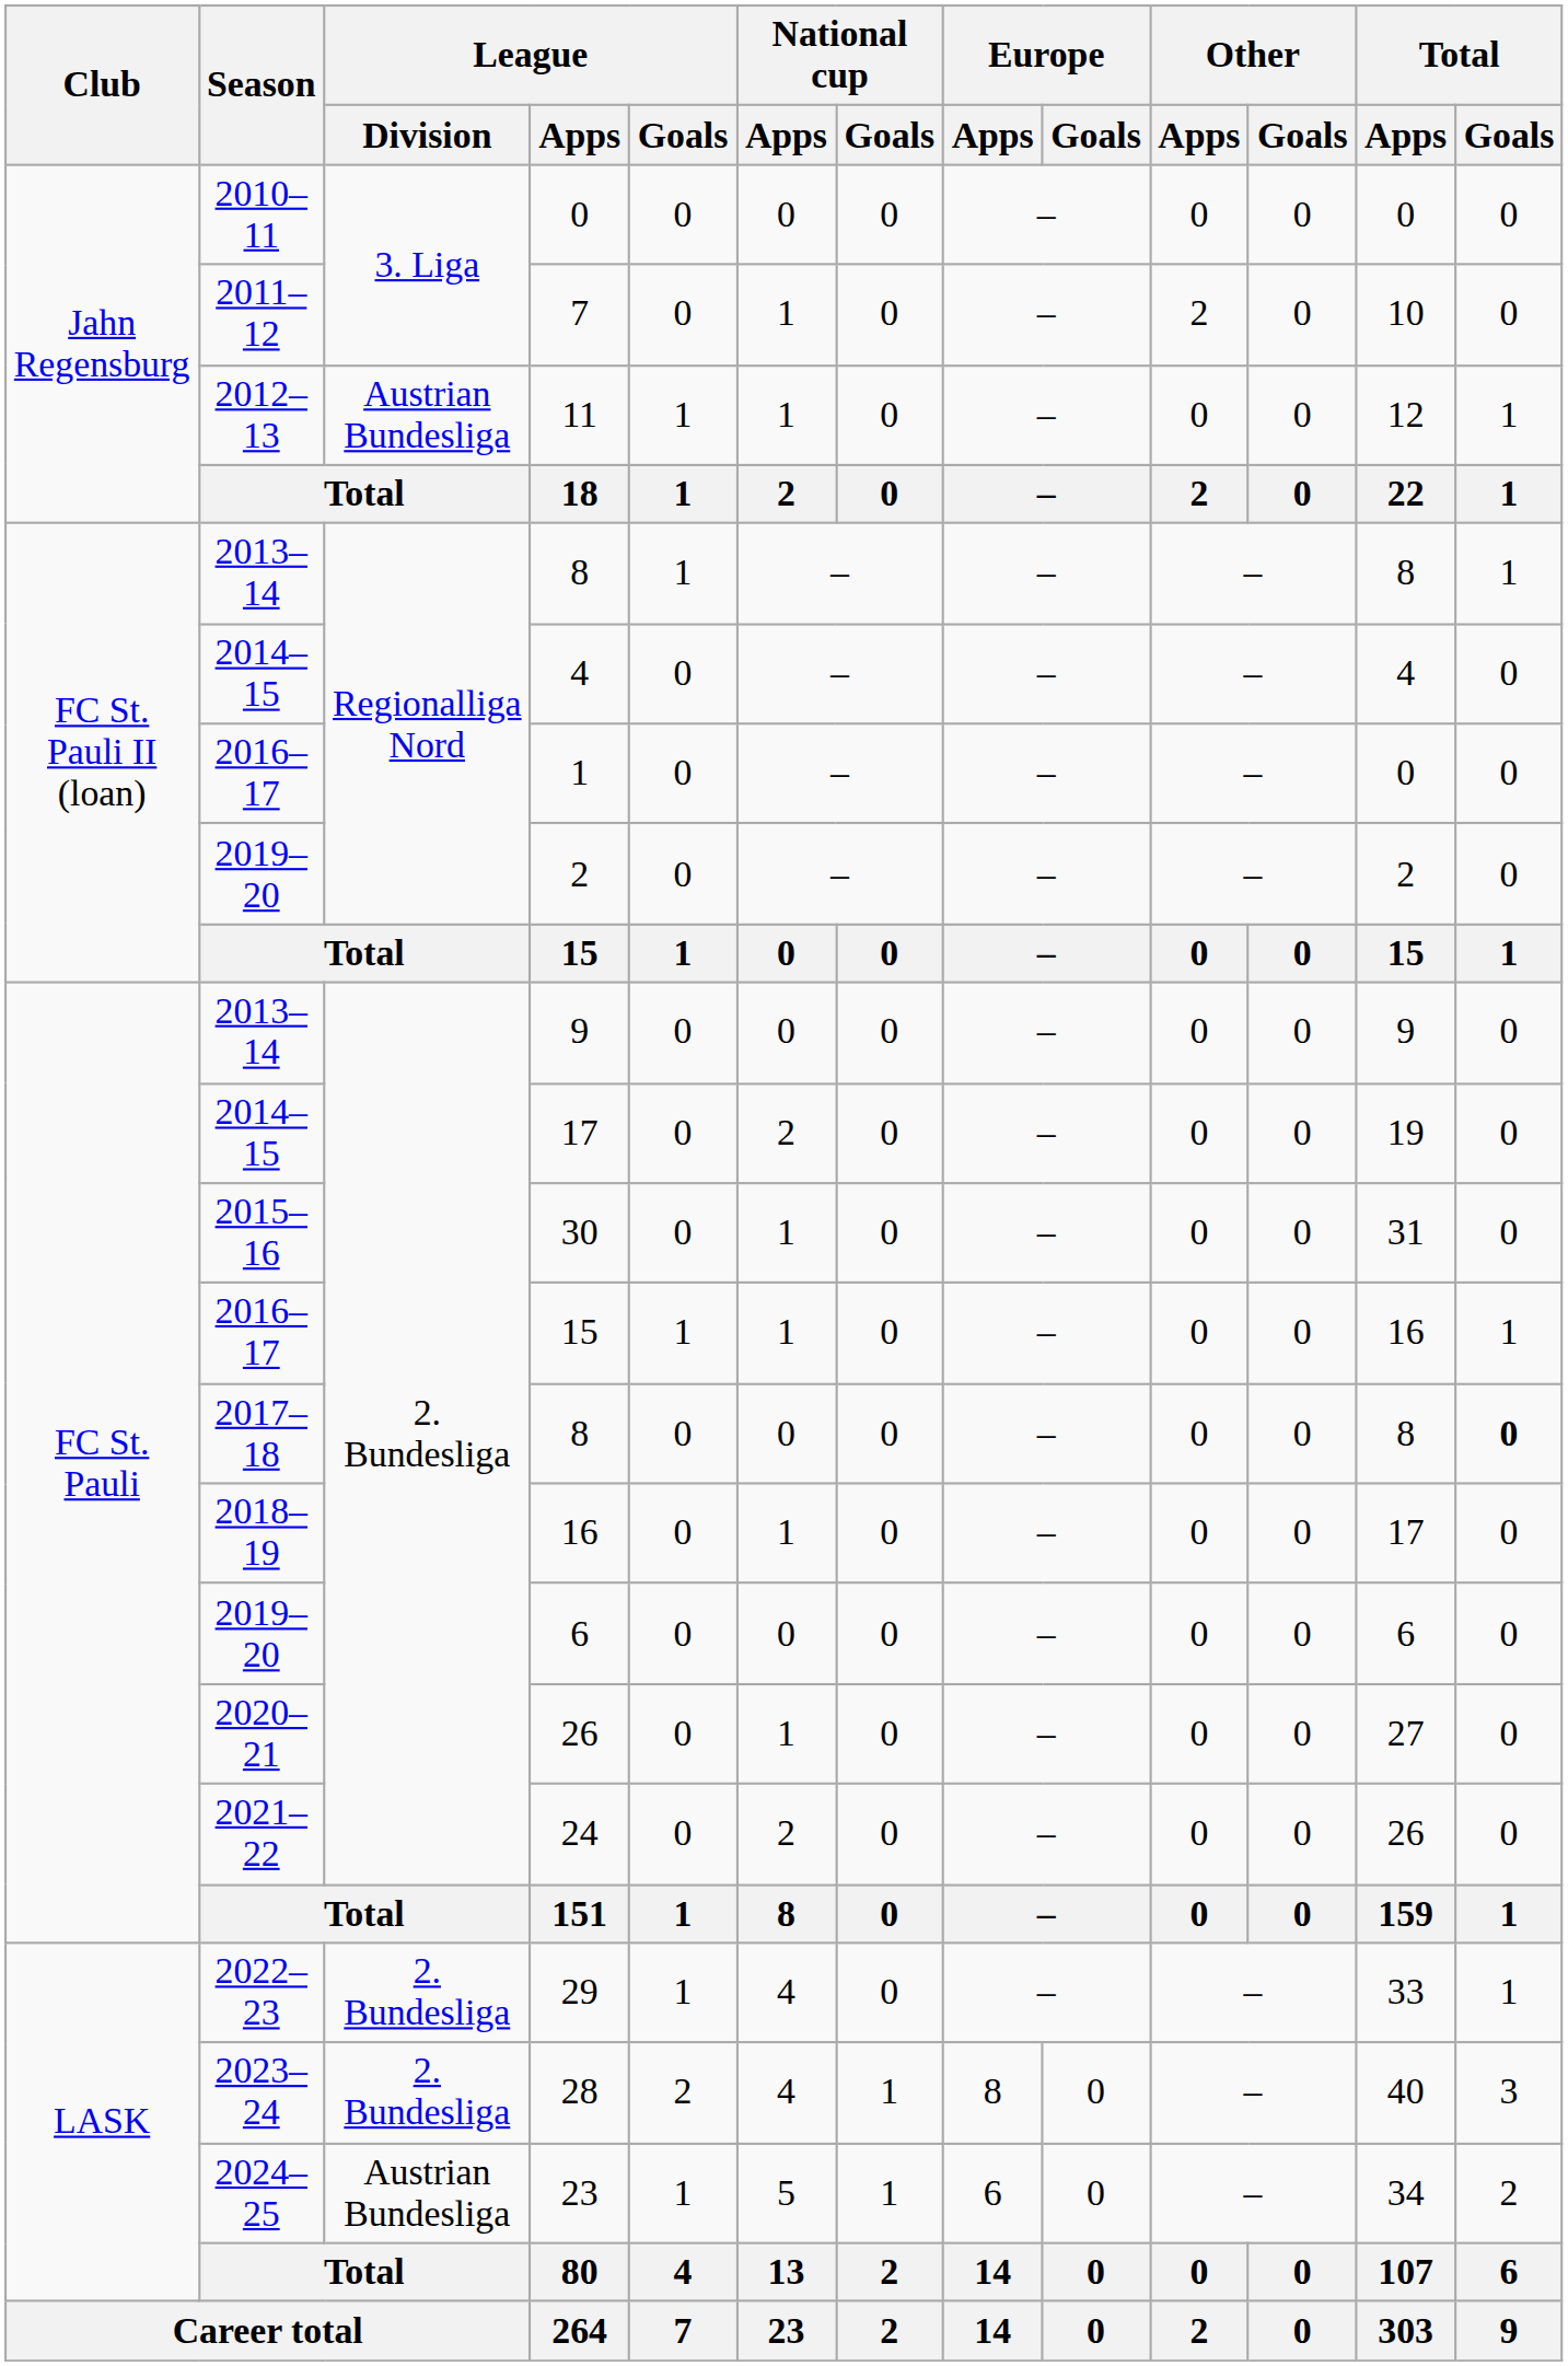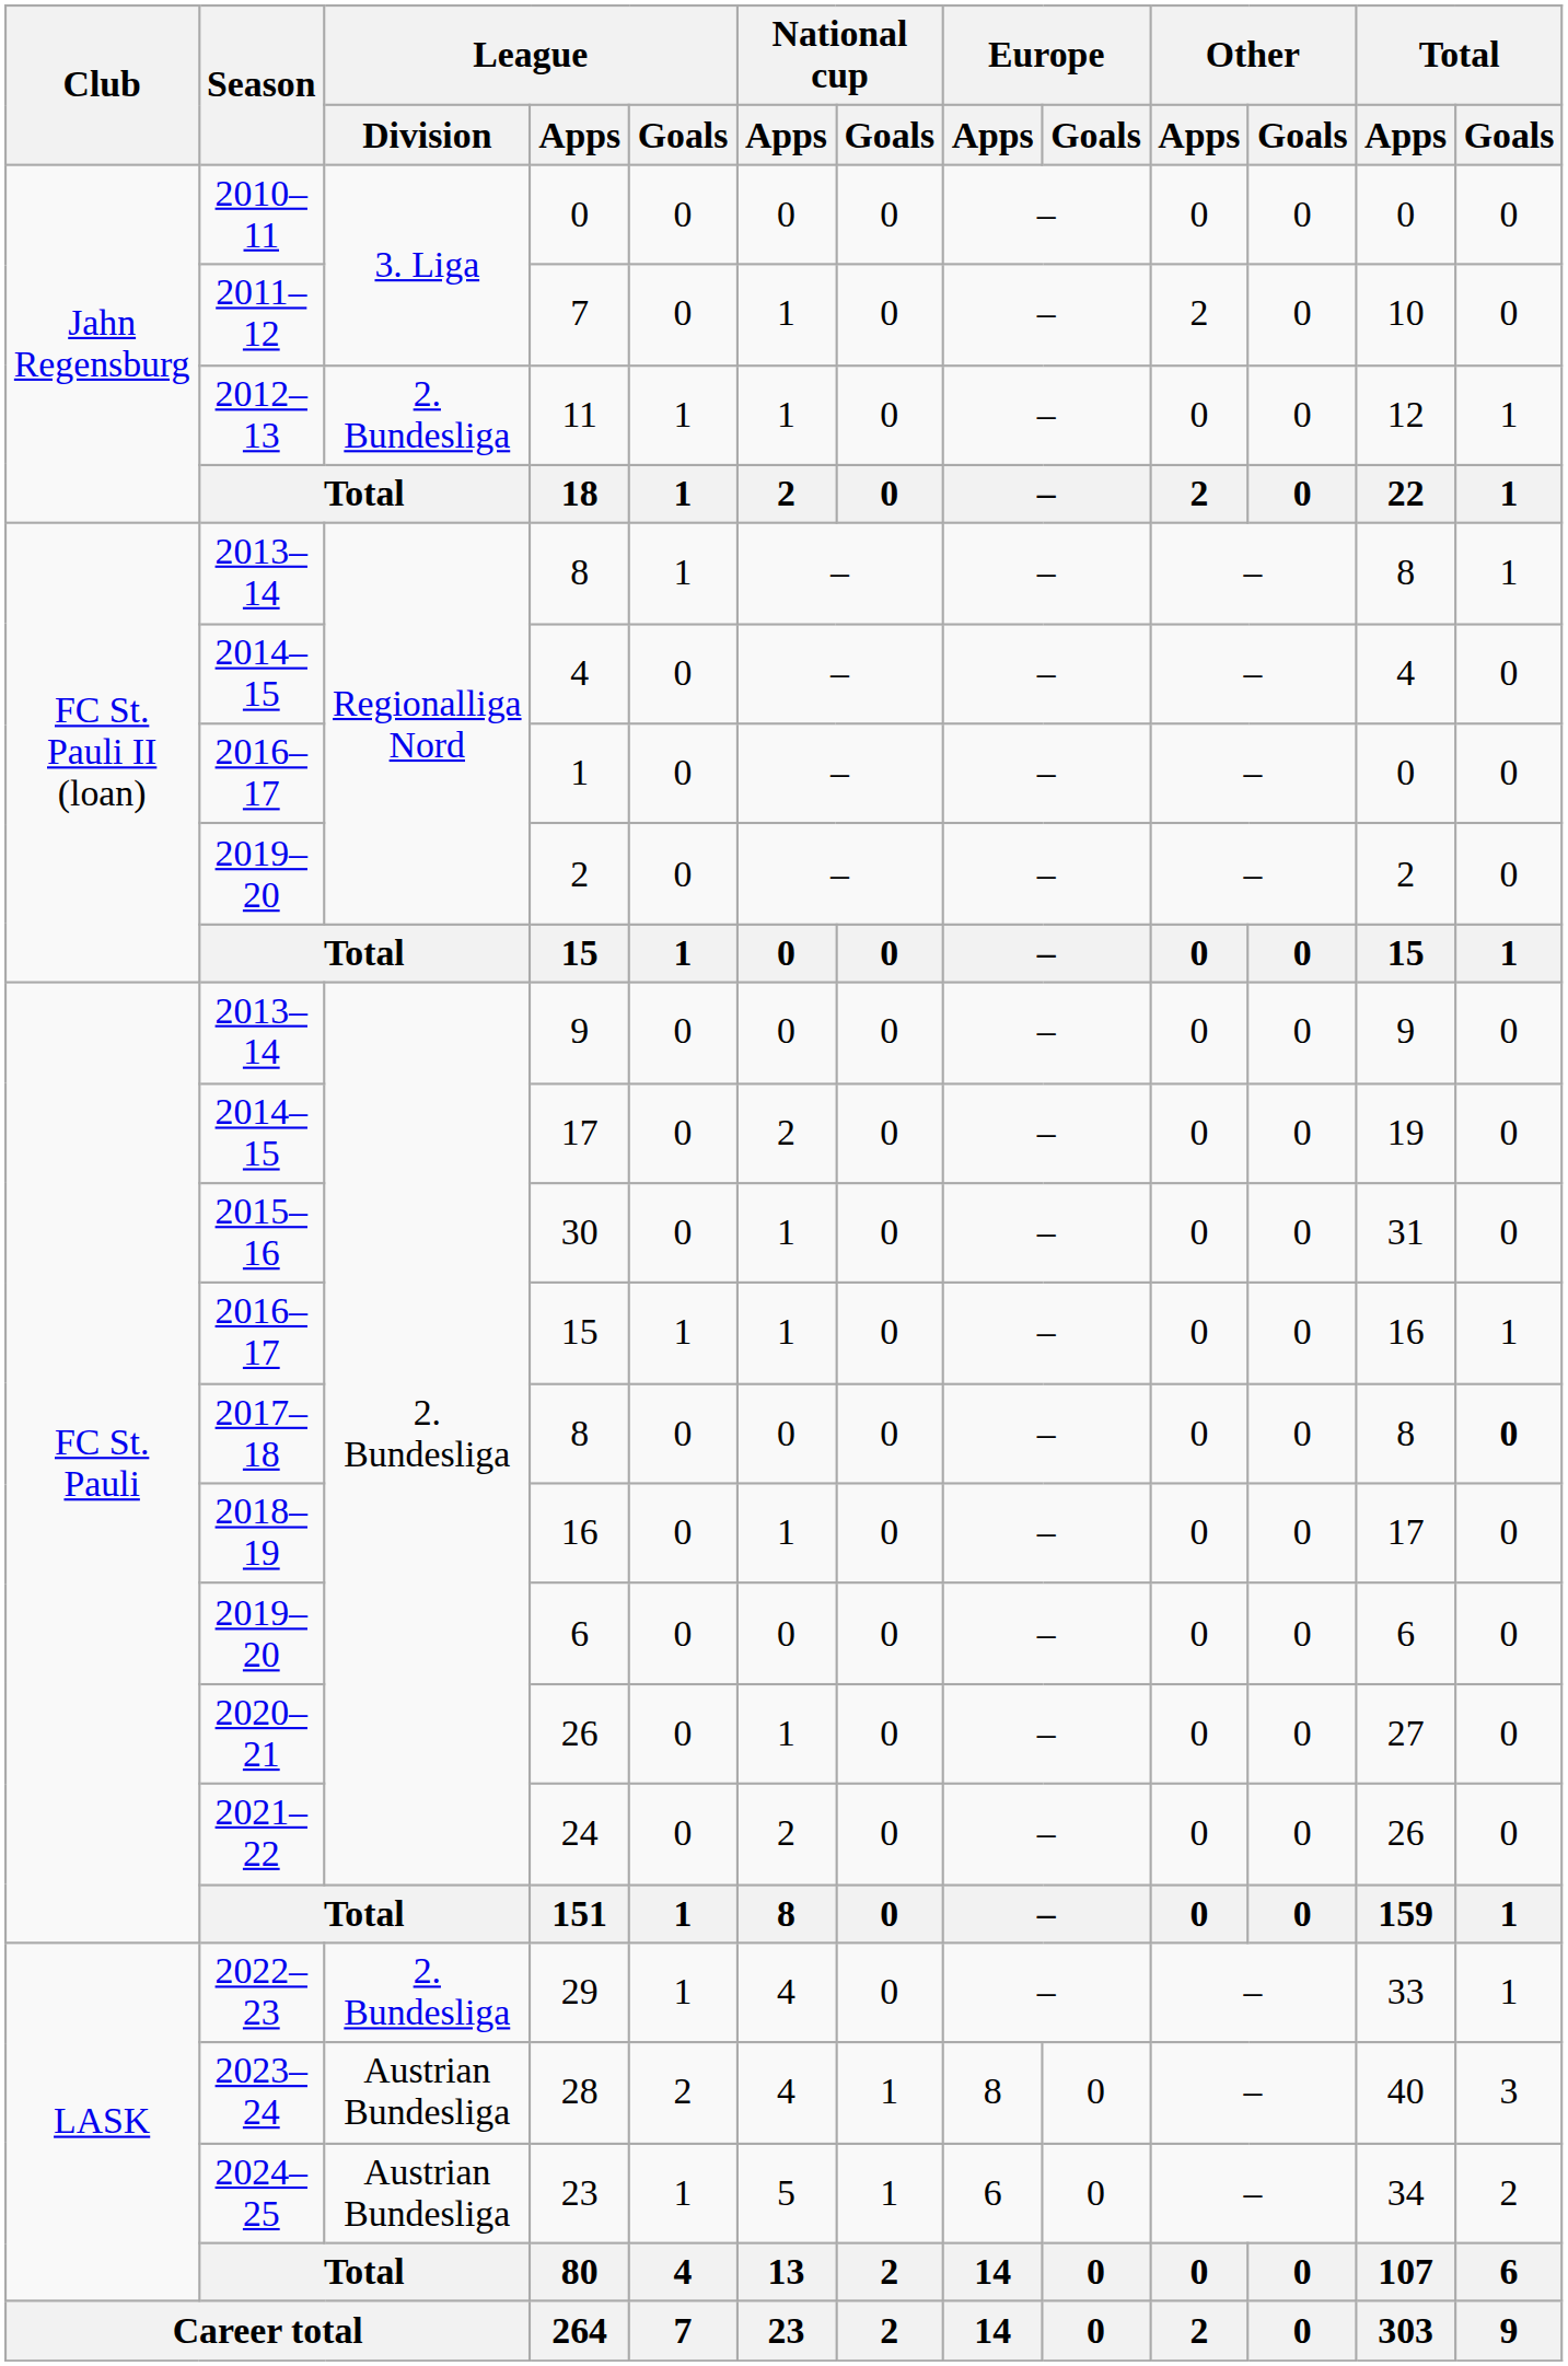11 | League / Division: Austrian Bundesliga -> 2. Bundesliga
28 | League / Division: 2. Bundesliga -> Austrian Bundesliga
